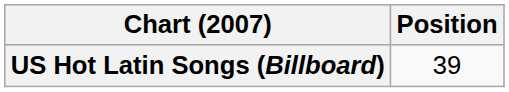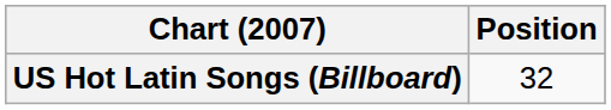US Hot Latin Songs (Billboard) | Position: 39 -> 32
